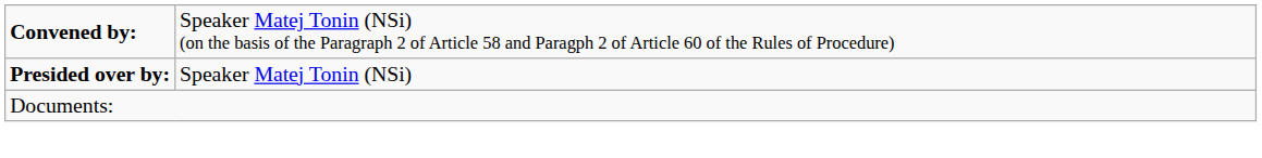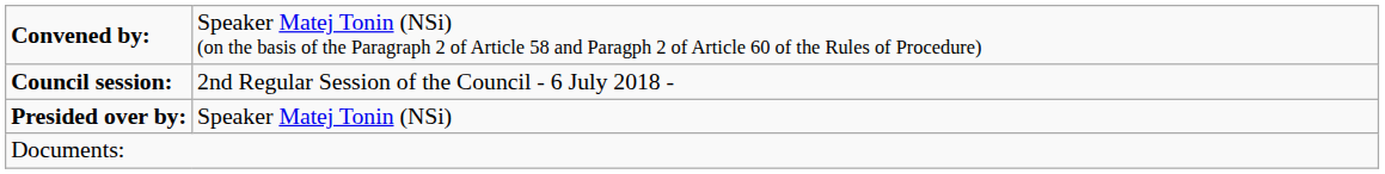+ row: Council session: | 2nd Regular Session of the Council - 6 July 2018 -
